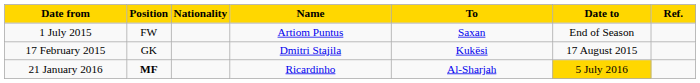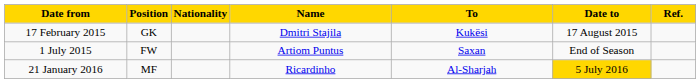rows swapped: 17 February 2015 <-> 1 July 2015
21 January 2016 | Position: bold -> normal
